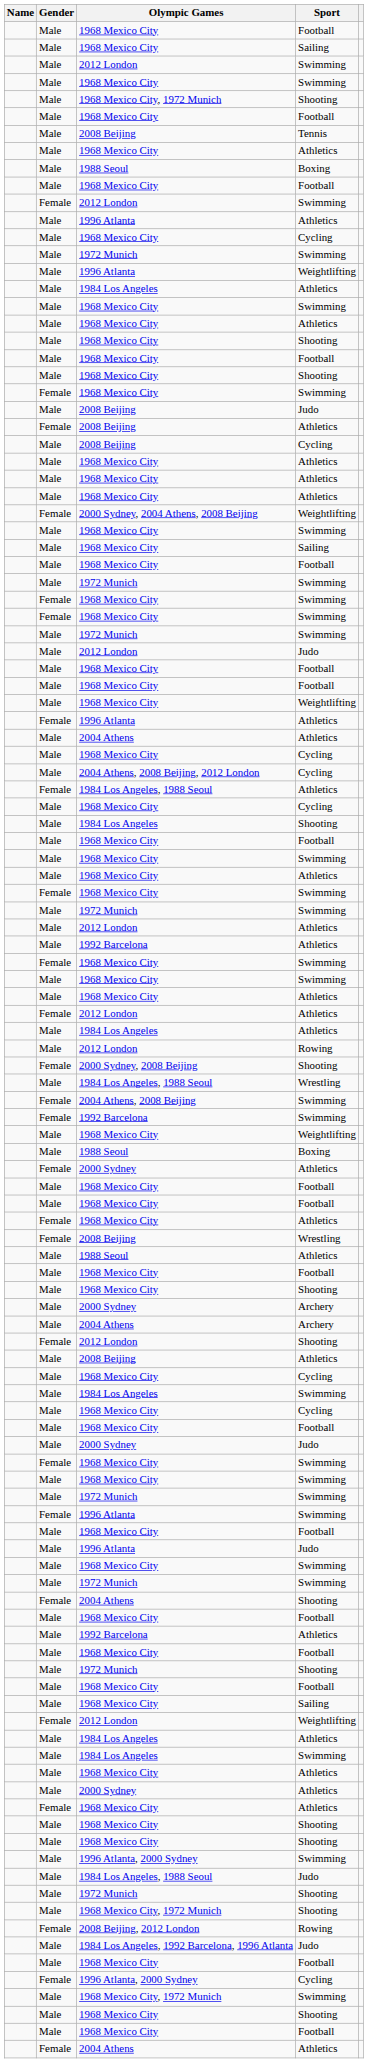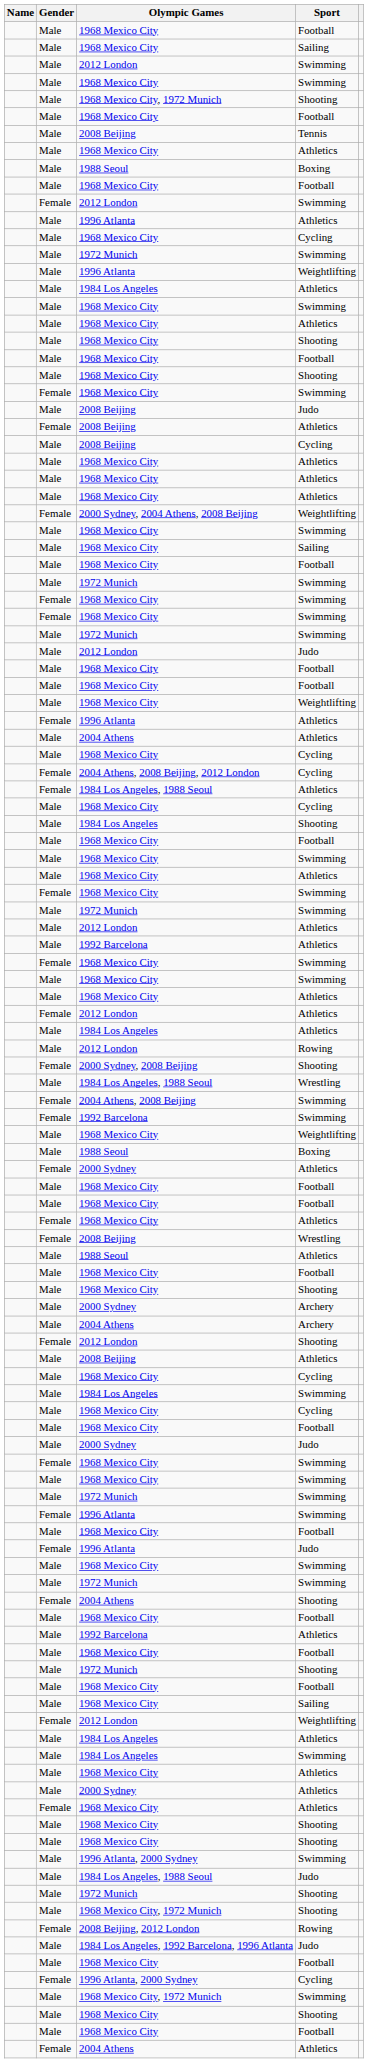2004 Athens, 2008 Beijing, 2012 London | Gender: Male -> Female
1996 Atlanta / Judo | Gender: Male -> Female
